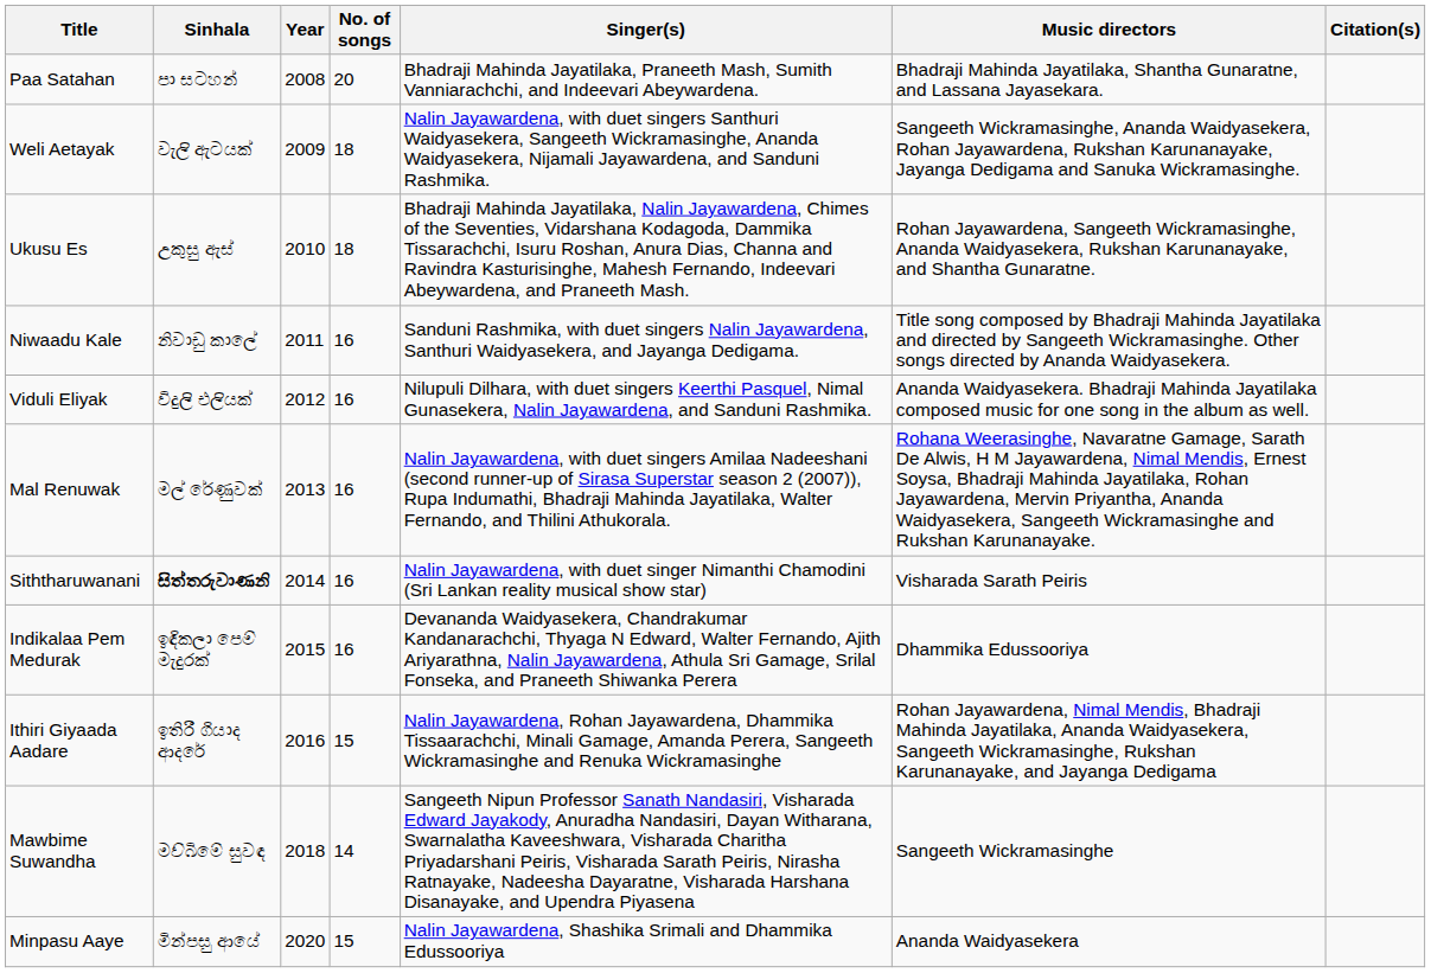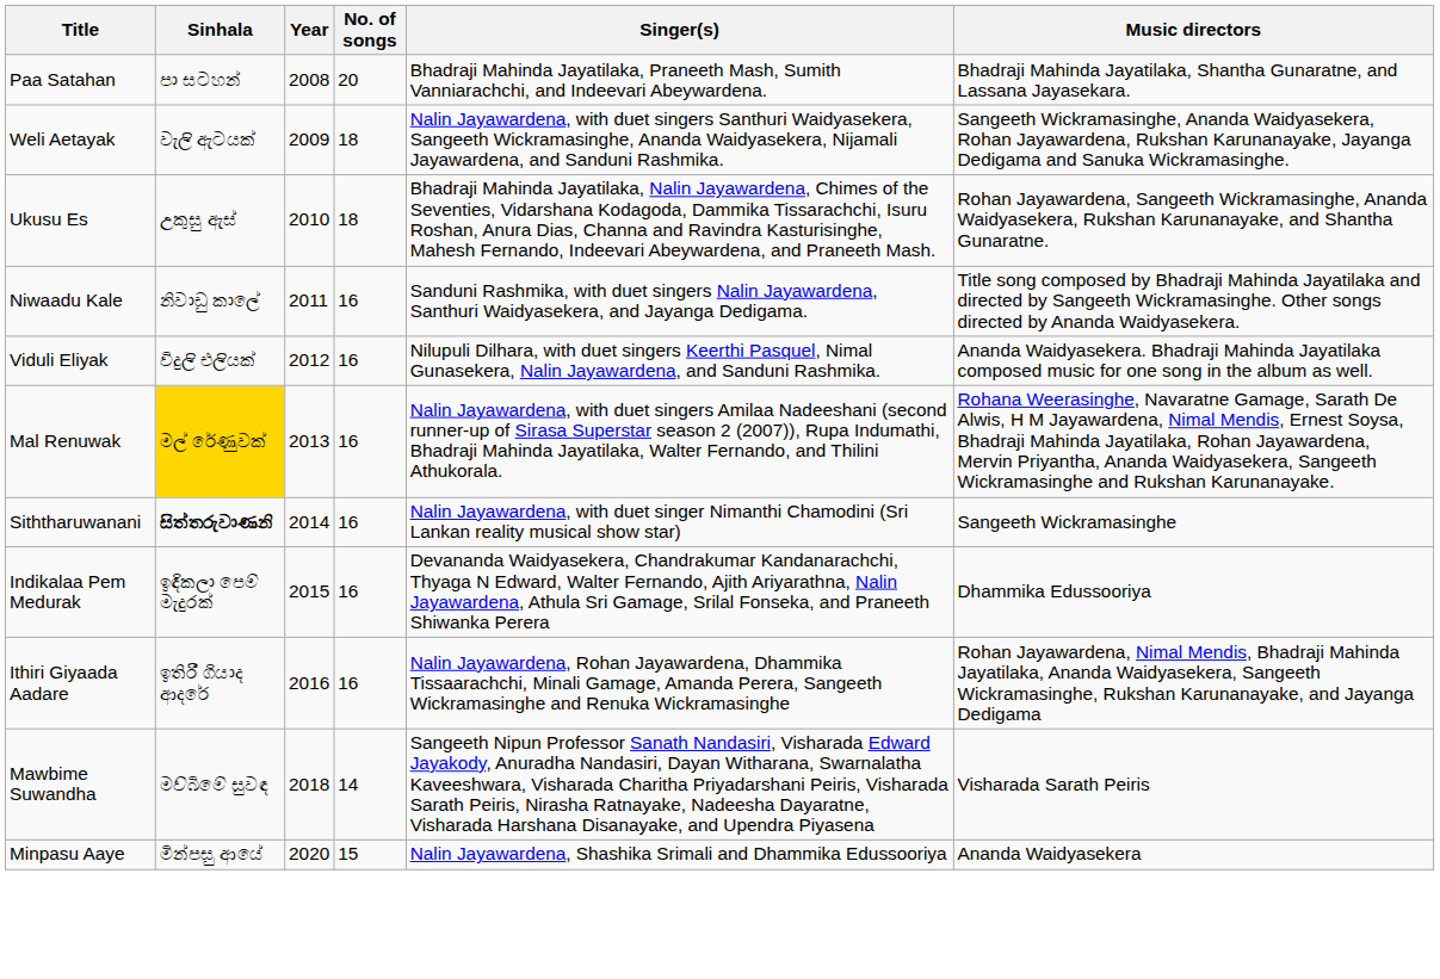- column: Citation(s)
Mal Renuwak | Sinhala: no background -> gold background
Siththaruwanani | Music directors: Visharada Sarath Peiris -> Sangeeth Wickramasinghe
Ithiri Giyaada Aadare | No. of songs: 15 -> 16
Mawbime Suwandha | Music directors: Sangeeth Wickramasinghe -> Visharada Sarath Peiris
